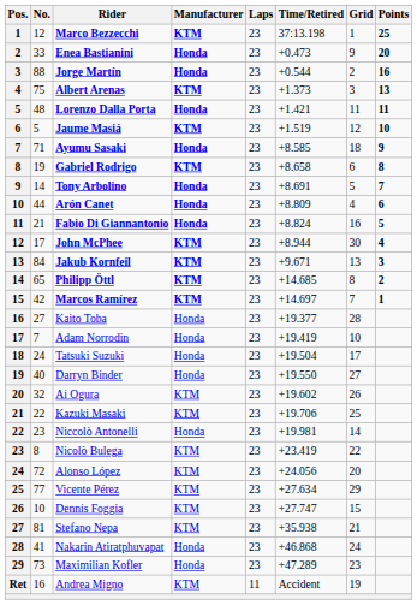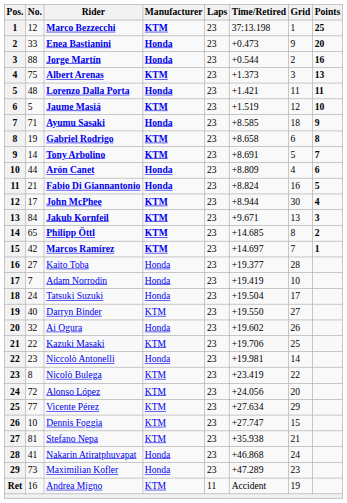Tony Arbolino | Manufacturer: Honda -> KTM
Darryn Binder | Manufacturer: Honda -> KTM
Ai Ogura | Manufacturer: KTM -> Honda
